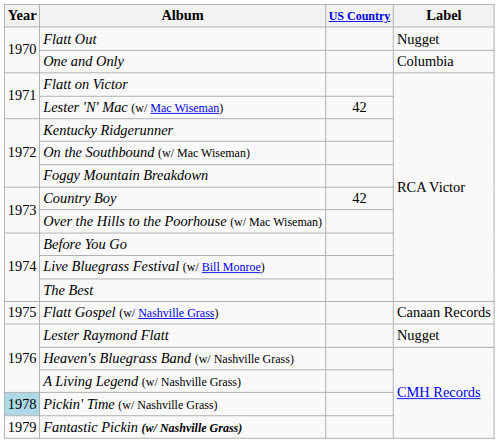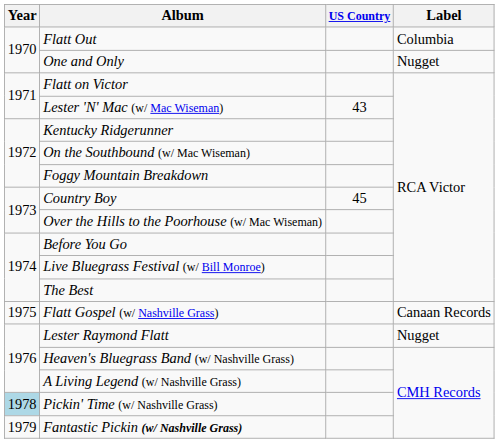Flatt Out | Label: Nugget -> Columbia
One and Only | Label: Columbia -> Nugget
Lester 'N' Mac (w/ Mac Wiseman) | US Country: 42 -> 43
Country Boy | US Country: 42 -> 45
